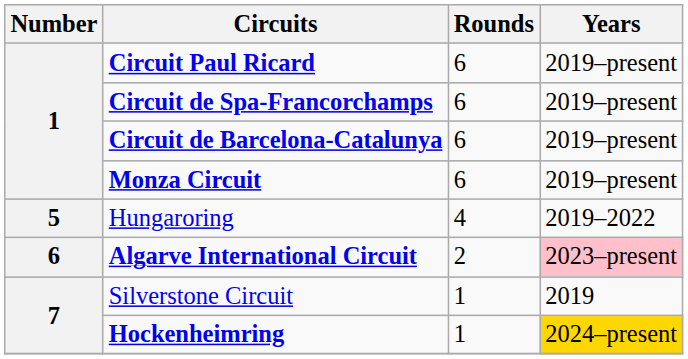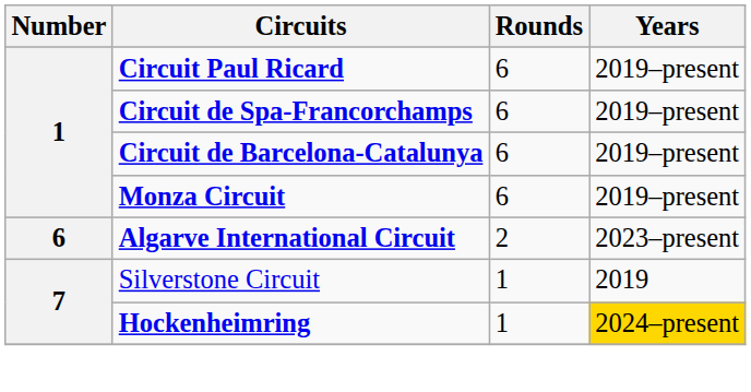- row: 5 | Hungaroring | 4 | 2019–2022
Algarve International Circuit | Years: pink background -> no background
